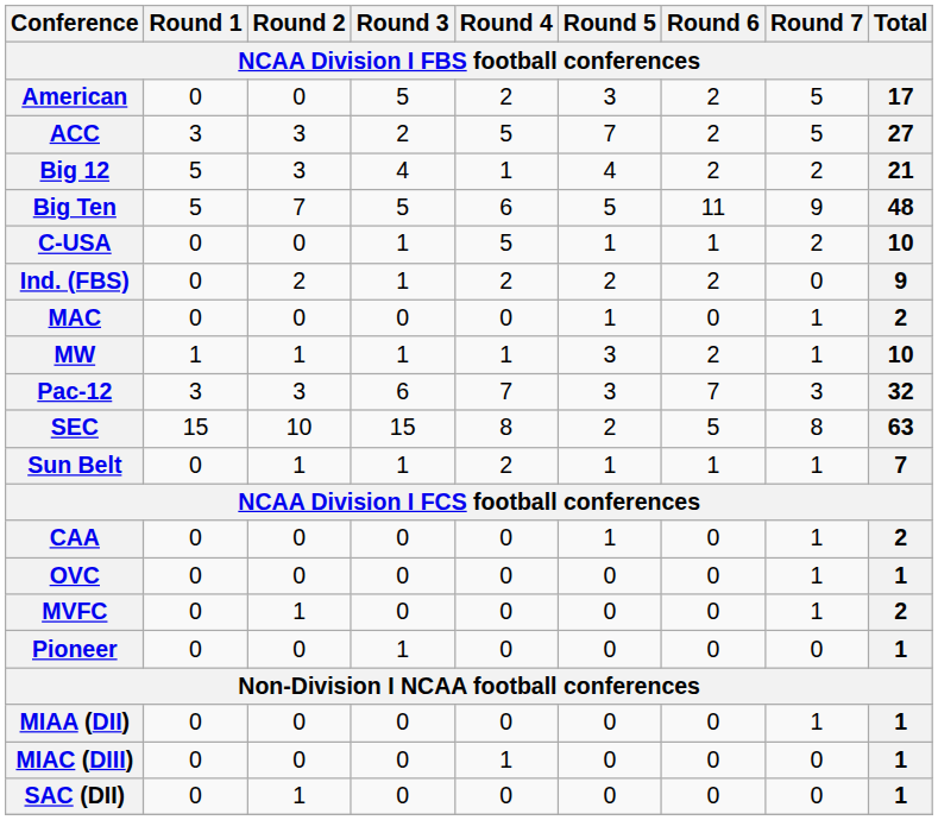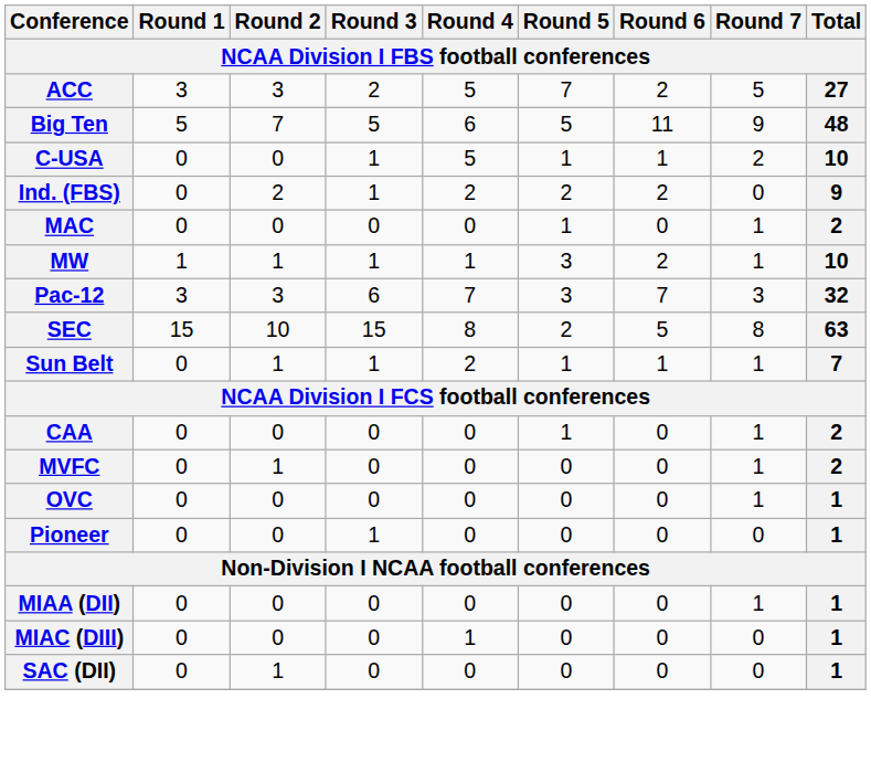- row: American | 0 | 0 | 5 | 2 | 3 | 2 | 5 | 17
- row: Big 12 | 5 | 3 | 4 | 1 | 4 | 2 | 2 | 21
rows swapped: MVFC <-> OVC
